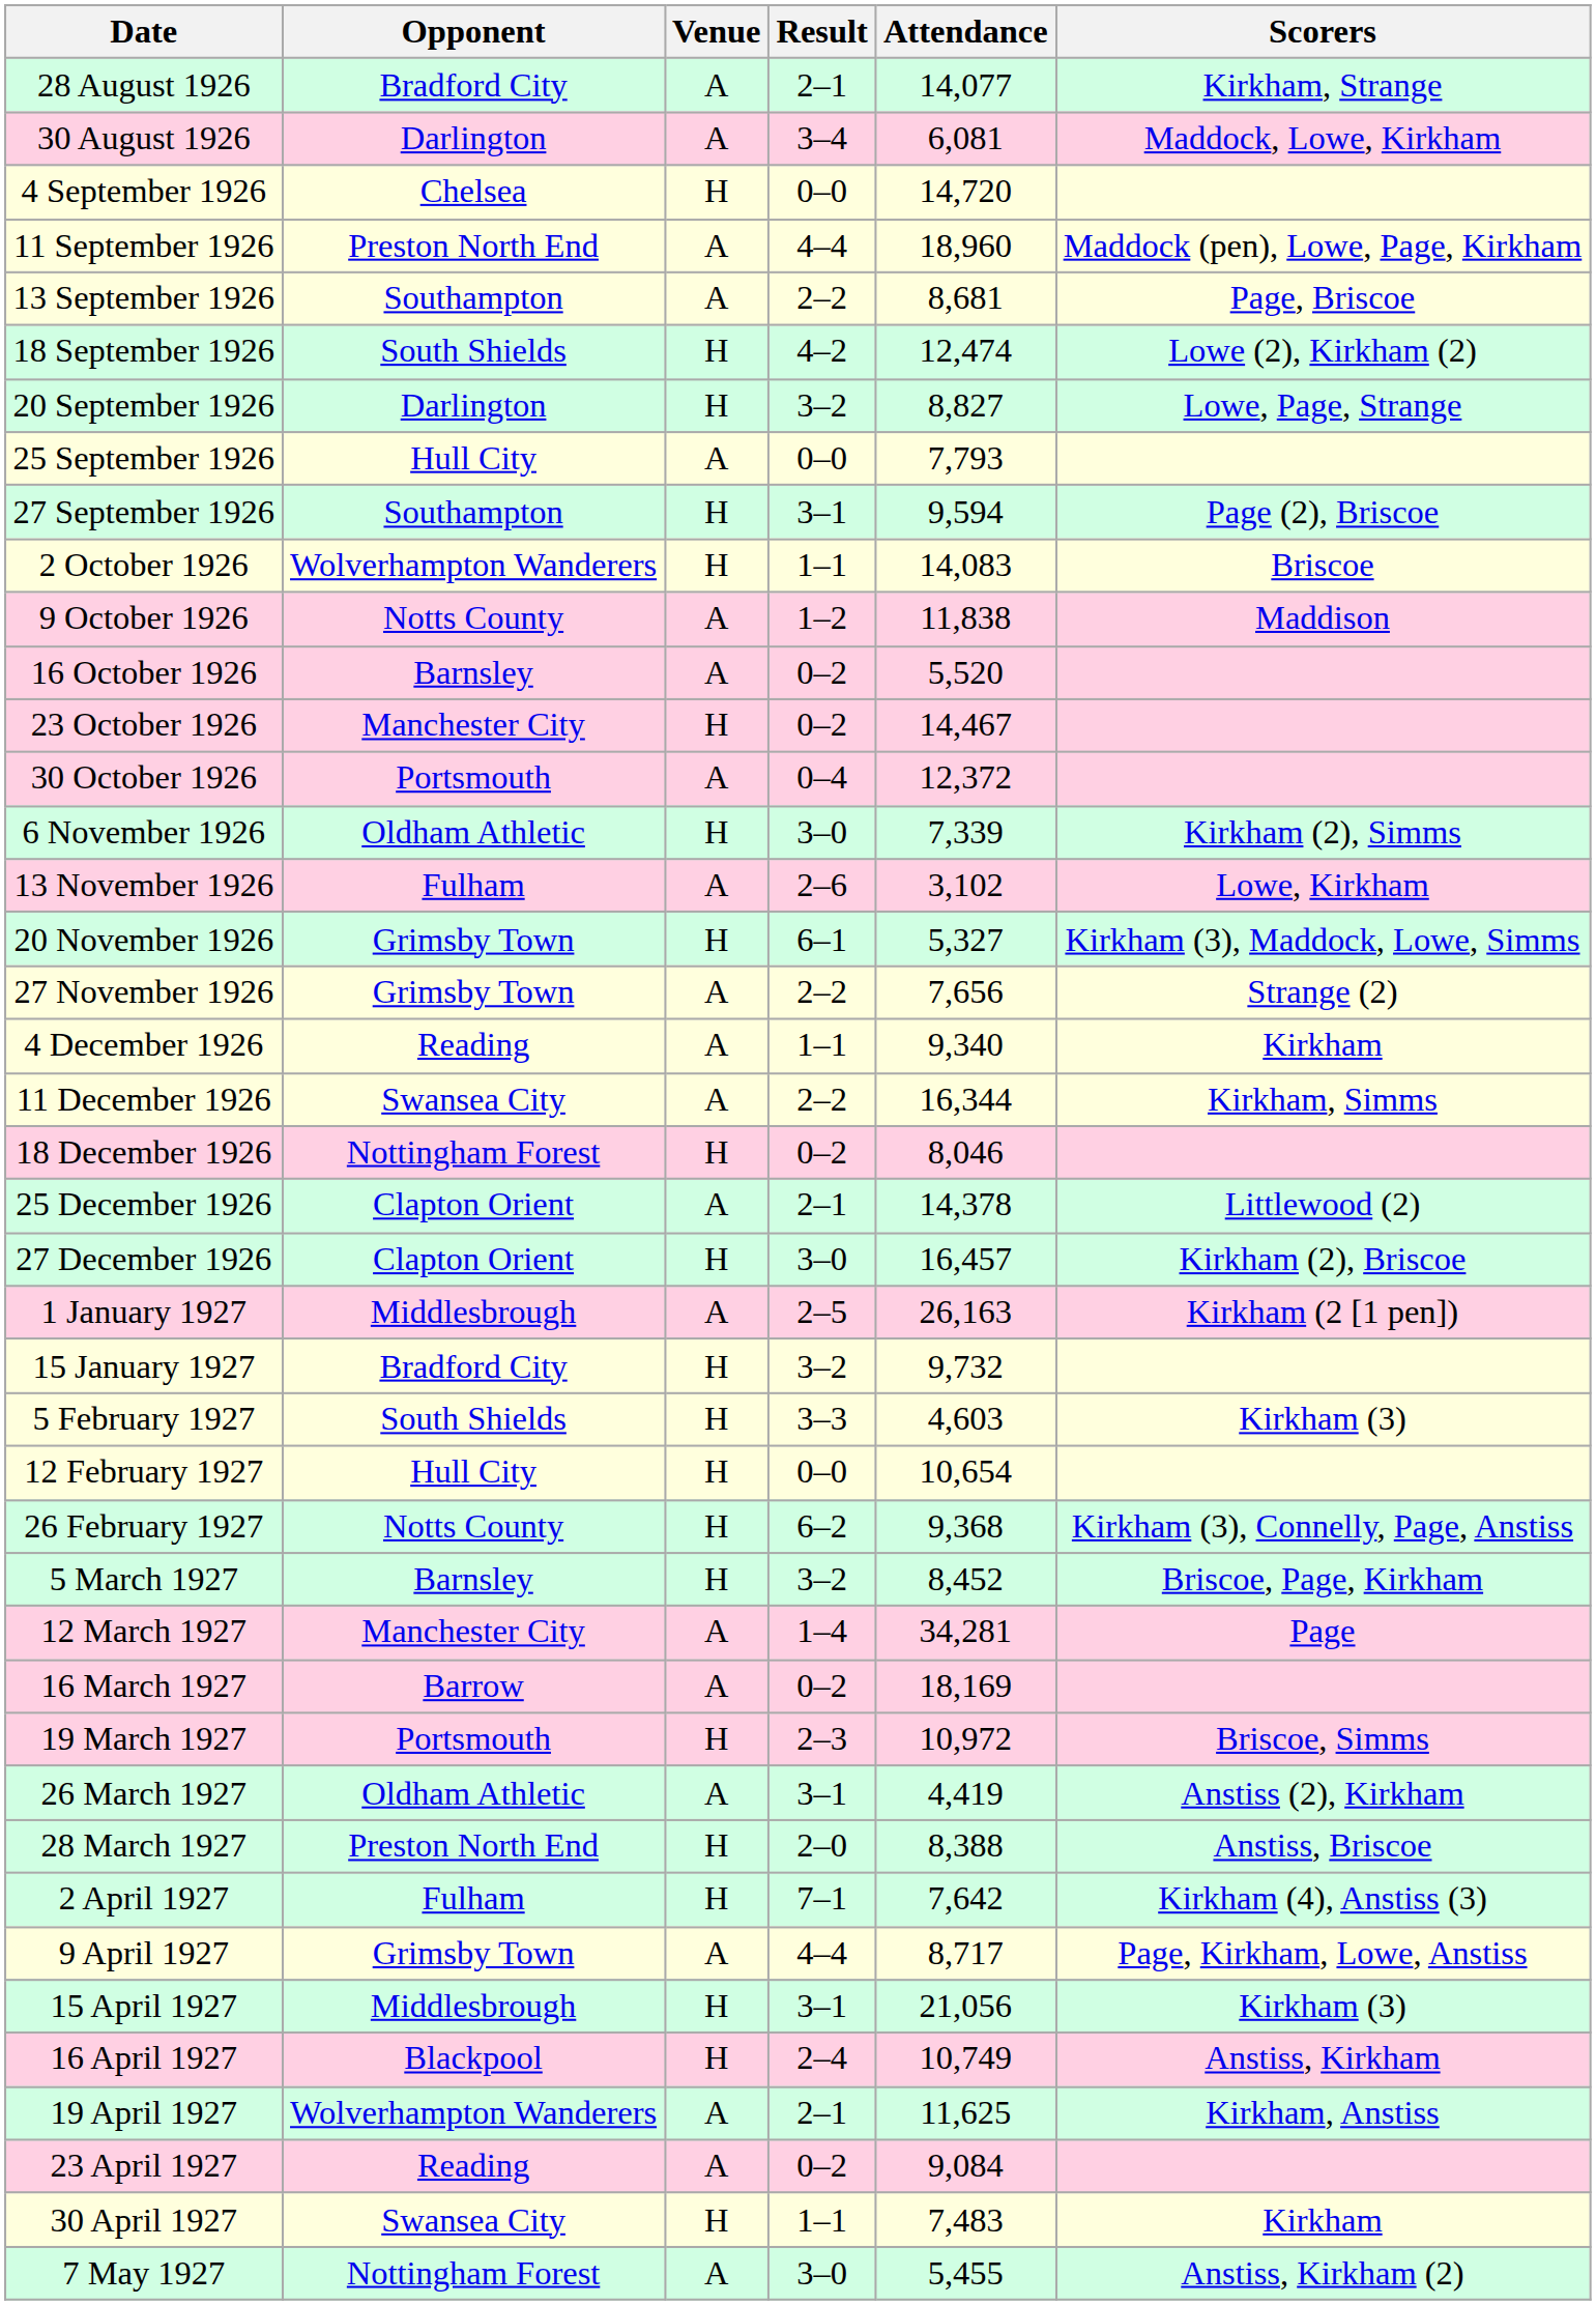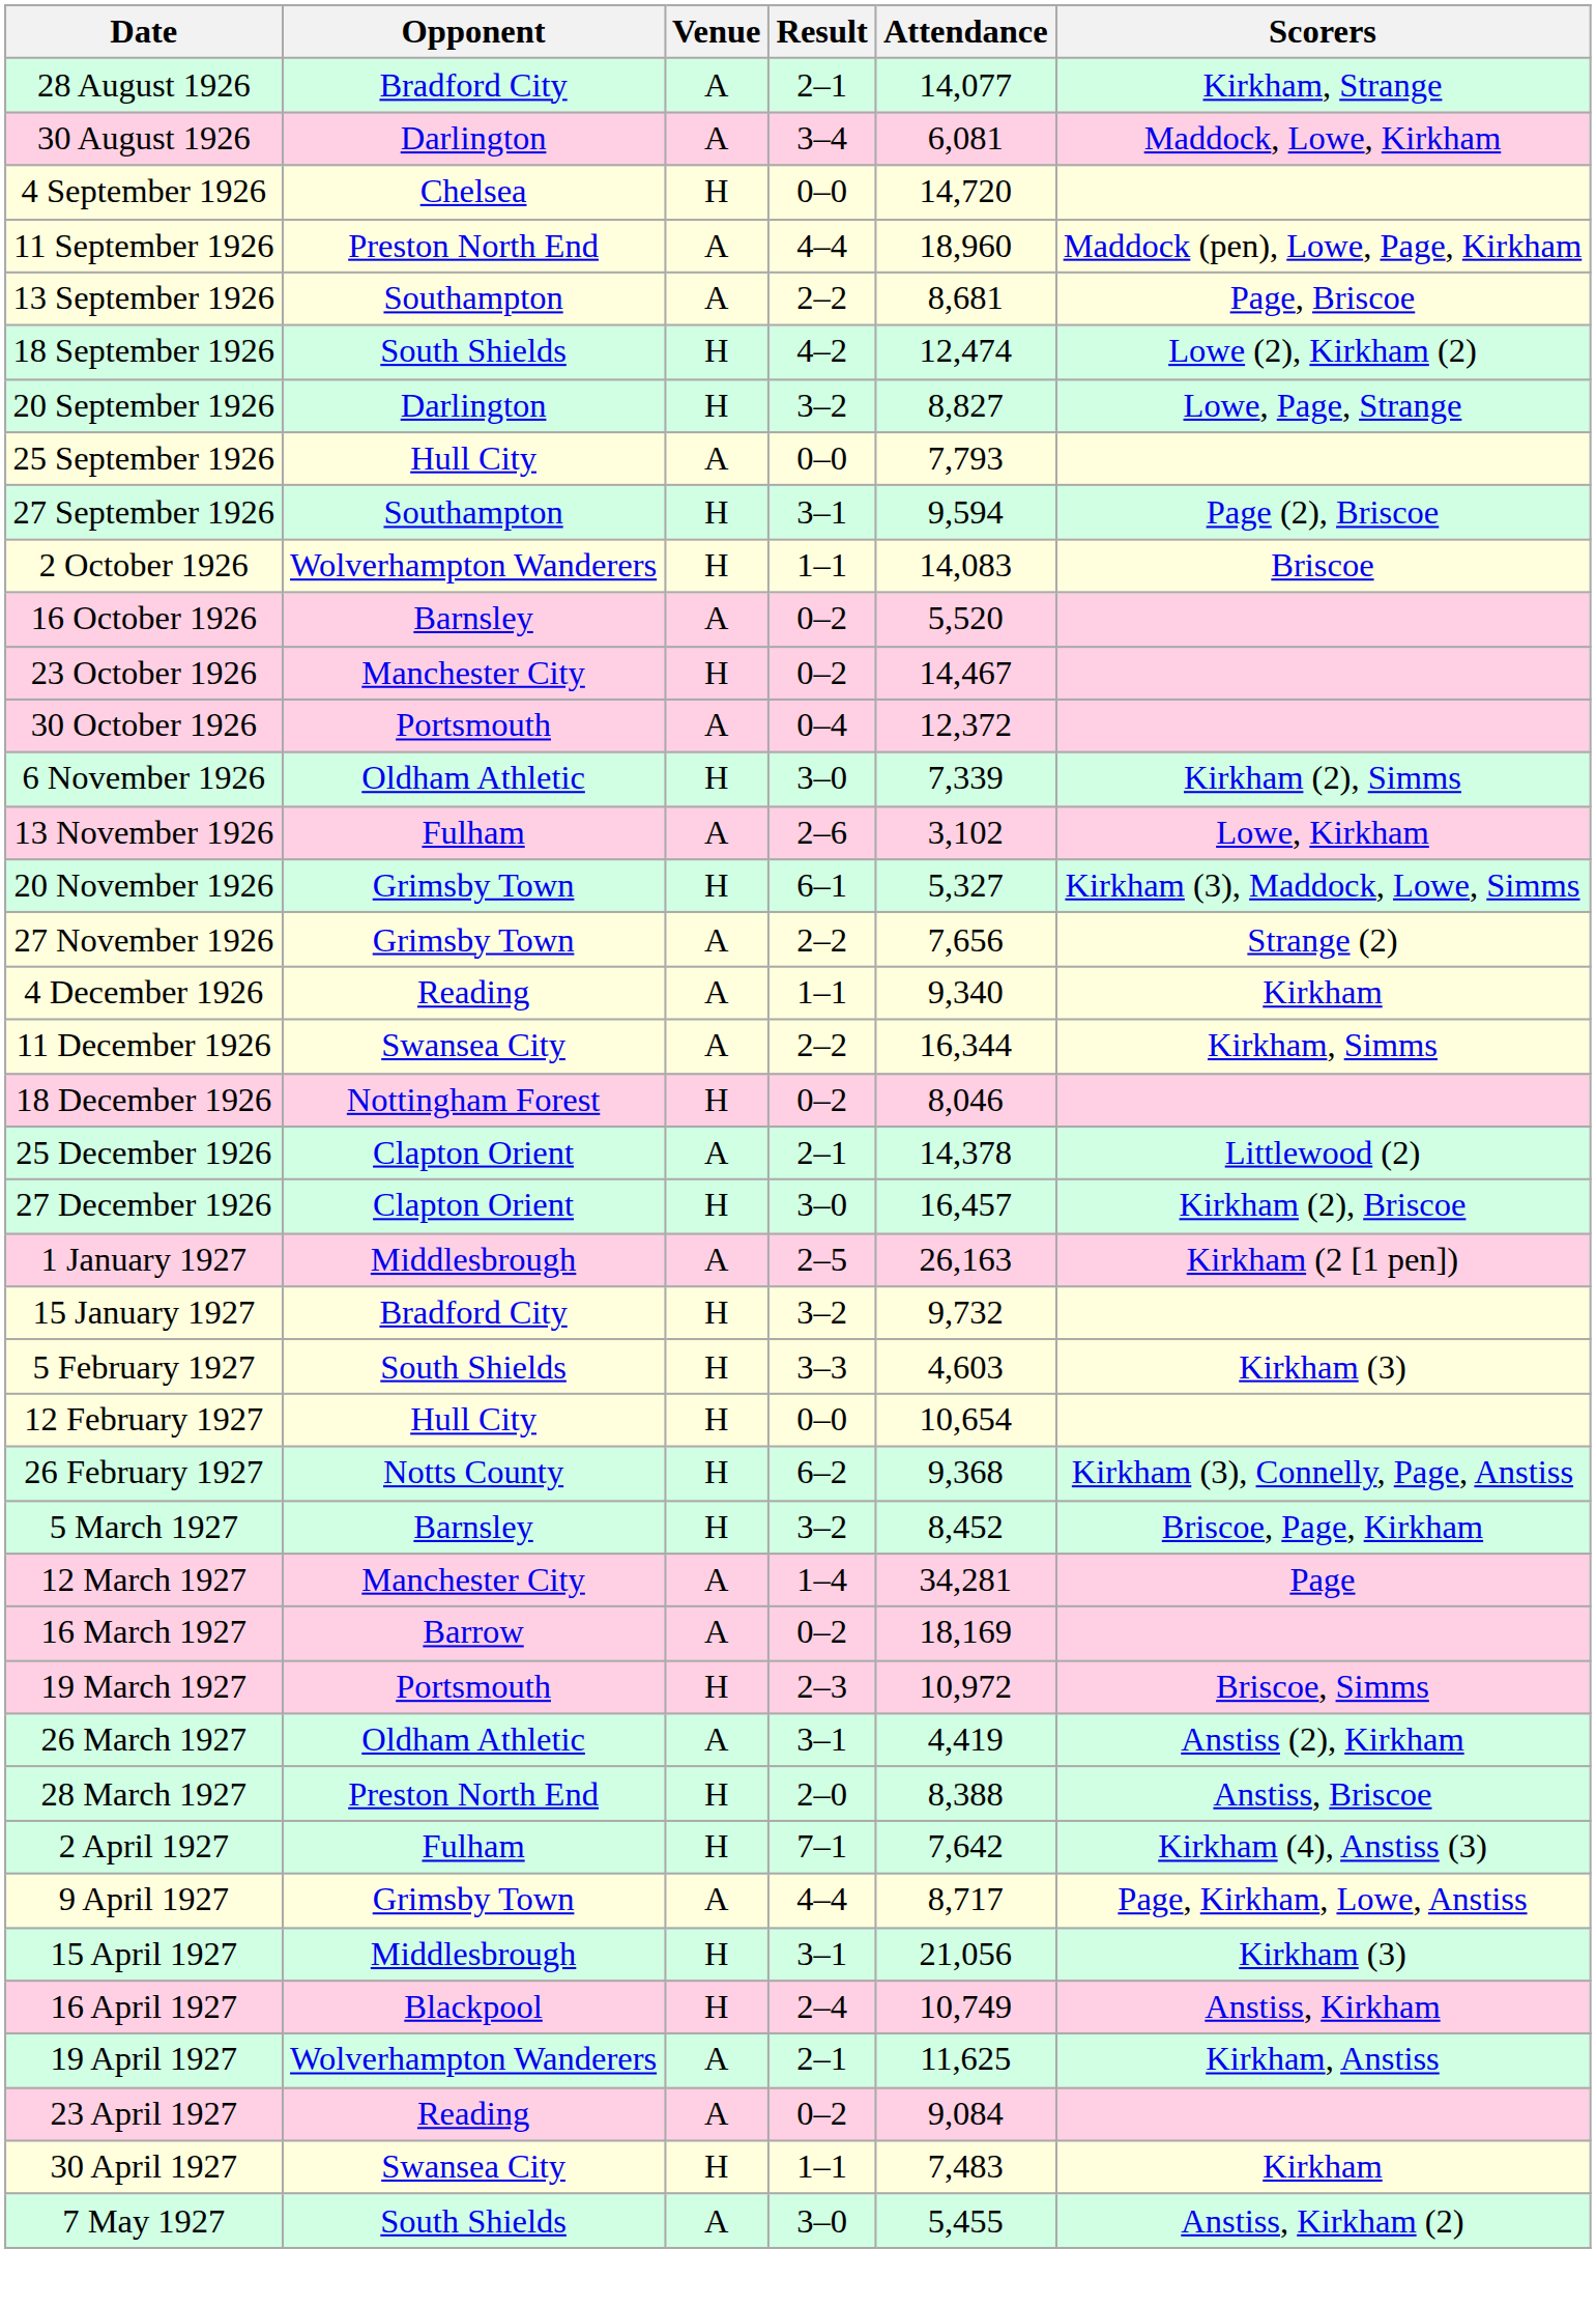- row: 9 October 1926 | Notts County | A | 1–2 | 11,838 | Maddison
7 May 1927 | Opponent: Nottingham Forest -> South Shields
